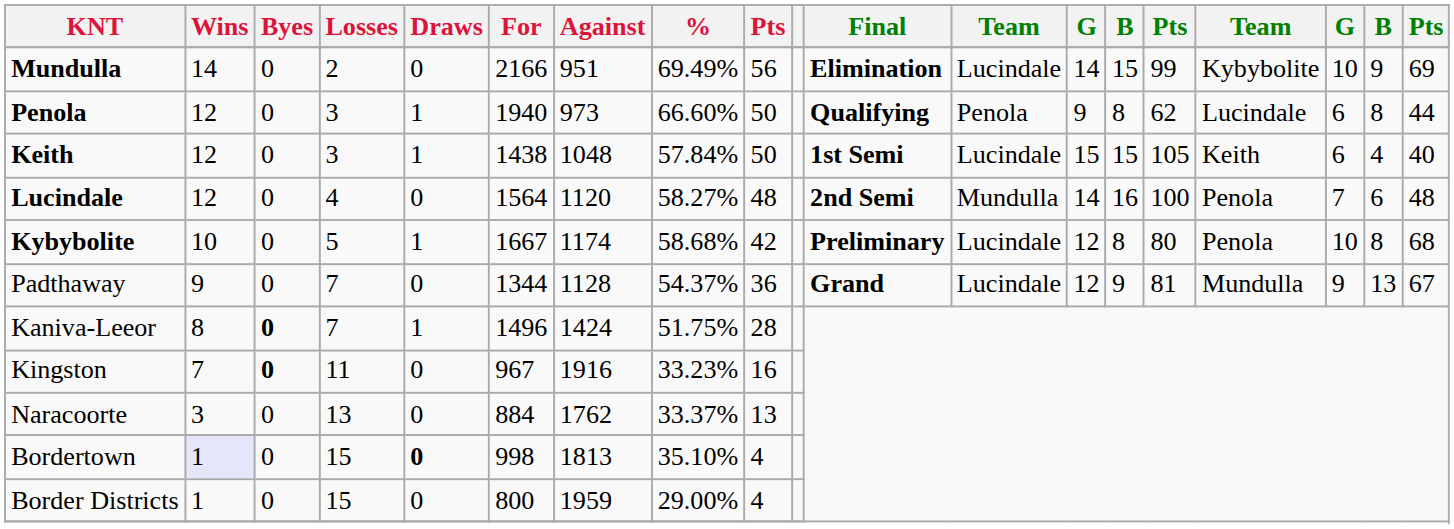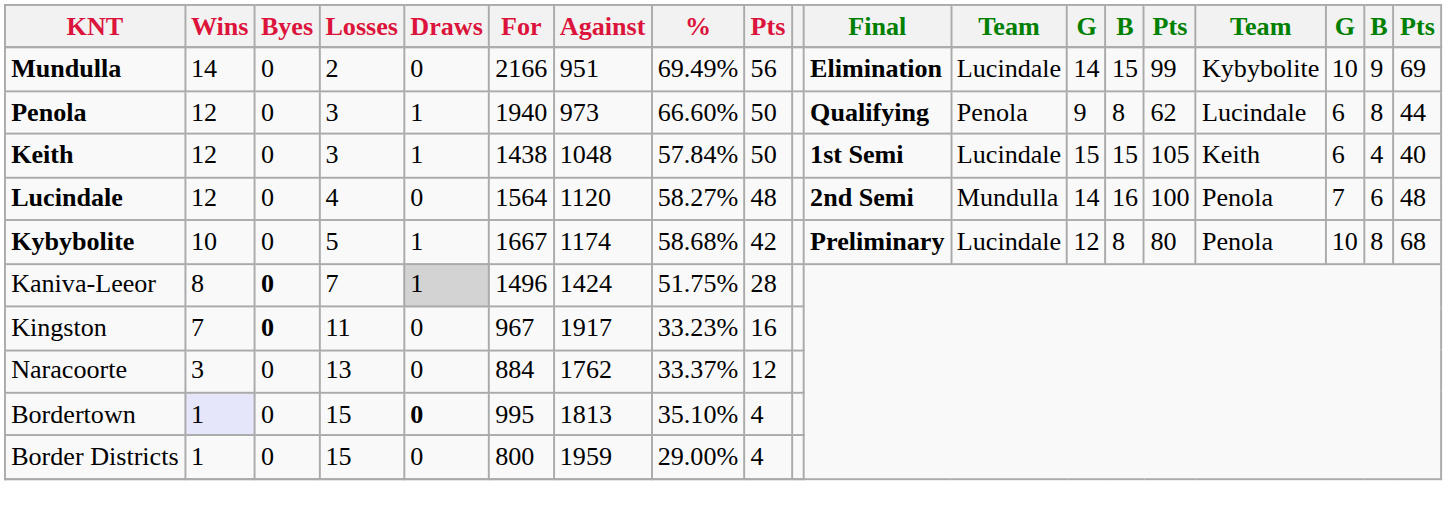- row: Padthaway | 9 | 0 | 7 | 0 | 1344 | 1128 | 54.37% | 36 | Grand | Lucindale | 12 | 9 | 81 | Mundulla | 9 | 13 | 67
Kaniva-Leeor | Draws: no background -> lightgrey background
Kingston | Against: 1916 -> 1917
Naracoorte | column 9: 13 -> 12
Bordertown | For: 998 -> 995
